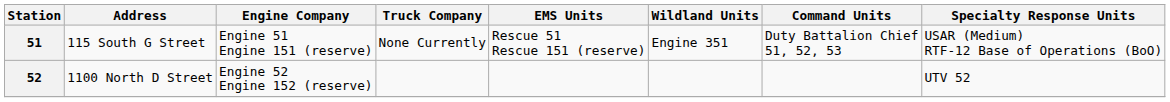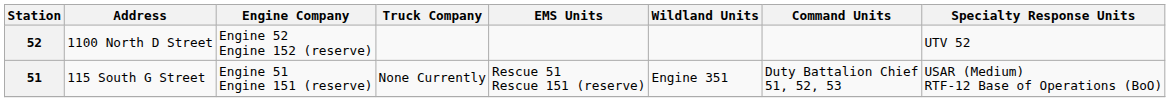rows swapped: 51 <-> 52
